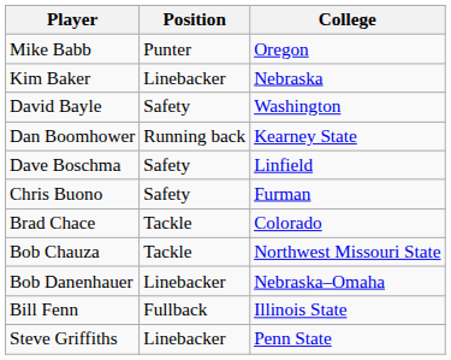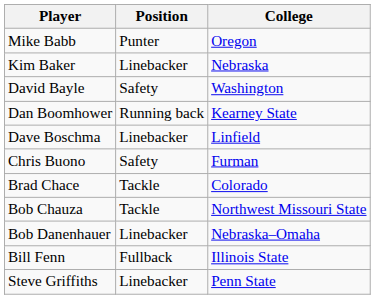Dave Boschma | Position: Safety -> Linebacker
